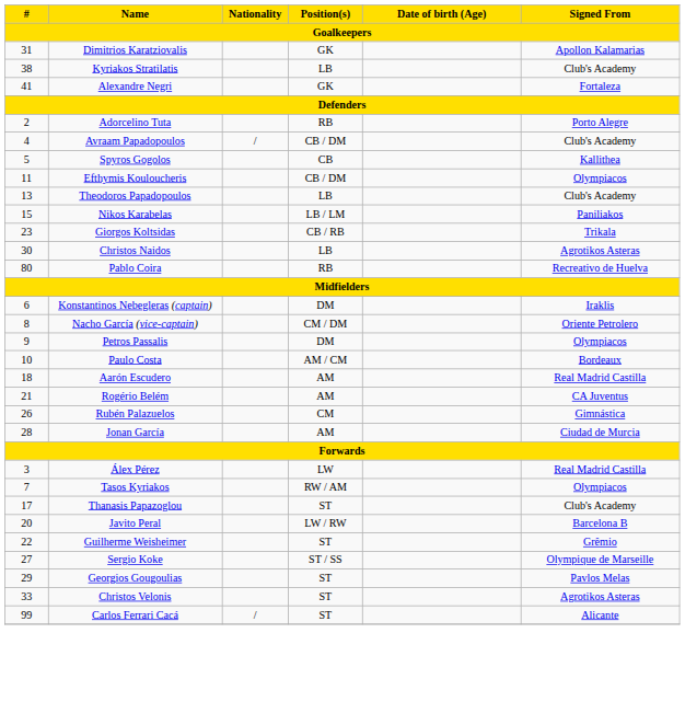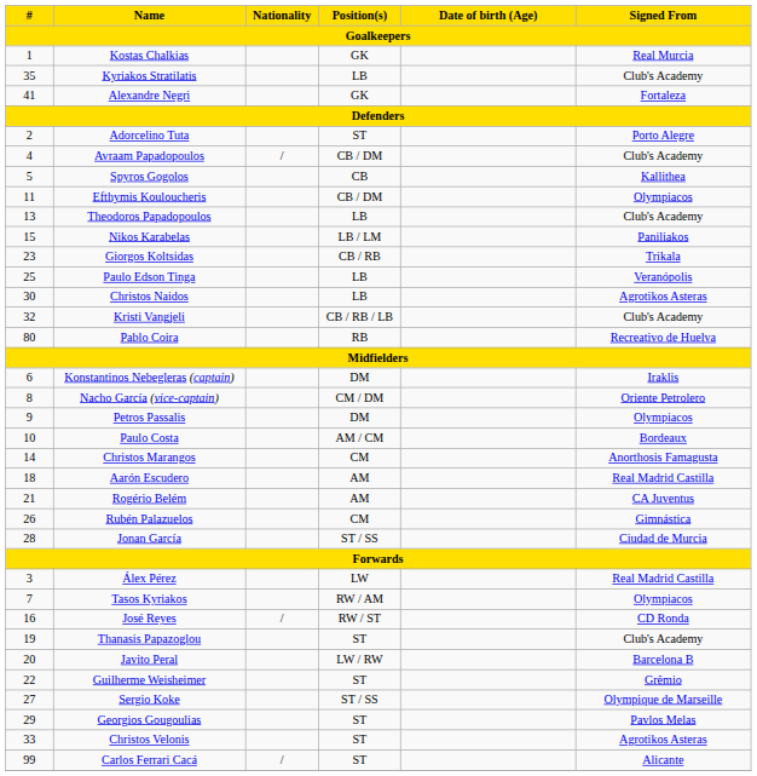+ row: 1 | Kostas Chalkias | GK | Real Murcia
- row: 31 | Dimitrios Karatziovalis | GK | Apollon Kalamarias
Kyriakos Stratilatis | #: 38 -> 35
Adorcelino Tuta | Position(s): RB -> ST
+ row: 25 | Paulo Edson Tinga | LB | Veranópolis
+ row: 32 | Kristi Vangjeli | CB / RB / LB | Club's Academy
+ row: 14 | Christos Marangos | CM | Anorthosis Famagusta
Jonan García | Position(s): AM -> ST / SS
+ row: 16 | José Reyes | / | RW / ST | CD Ronda
Thanasis Papazoglou | #: 17 -> 19
